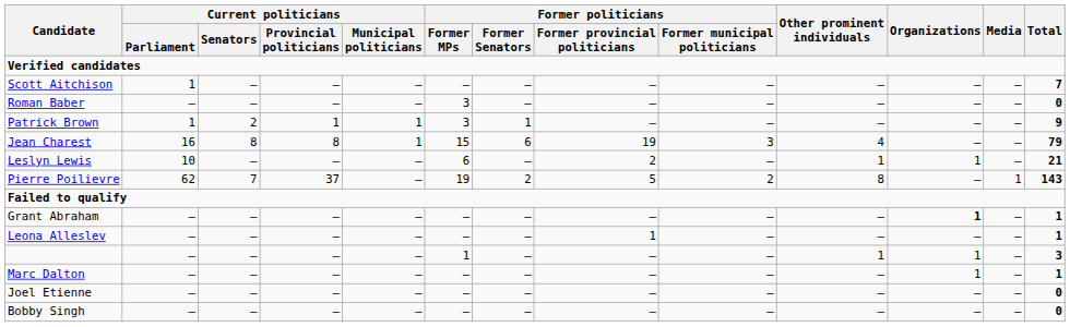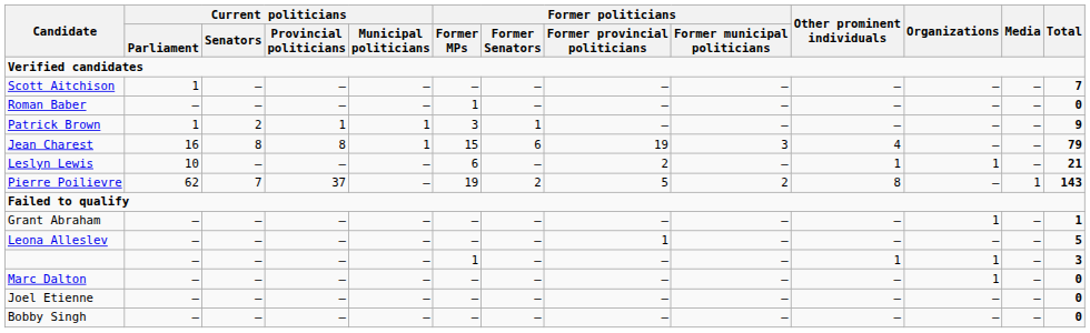Roman Baber | Former politicians / Former MPs: 3 -> 1
Grant Abraham | Organizations: bold -> normal
Leona Alleslev | Total: 1 -> 5
Marc Dalton | Total: 1 -> 0
